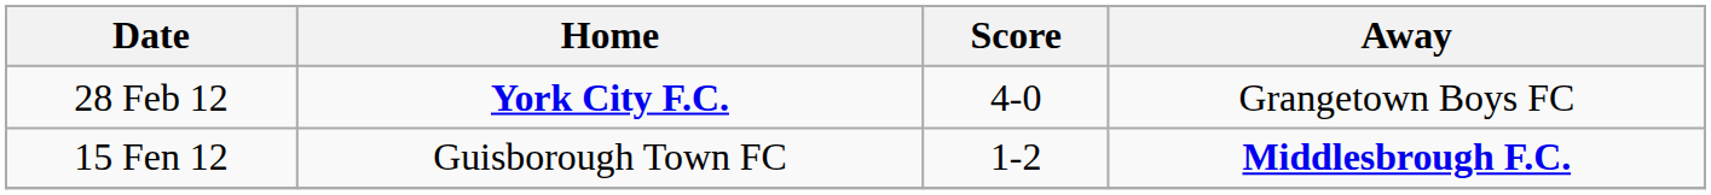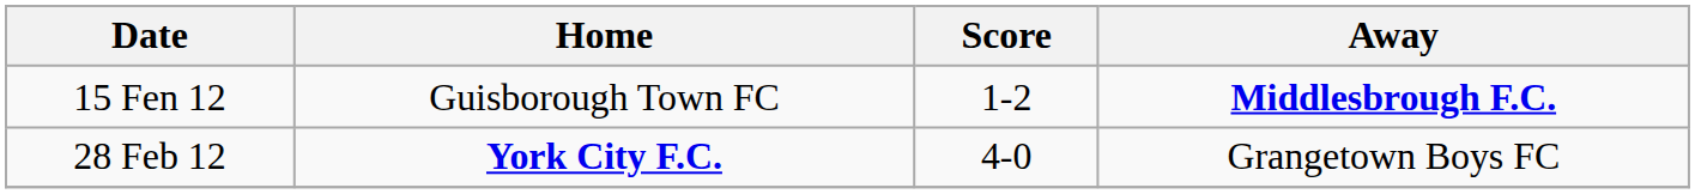rows swapped: 15 Fen 12 <-> 28 Feb 12
